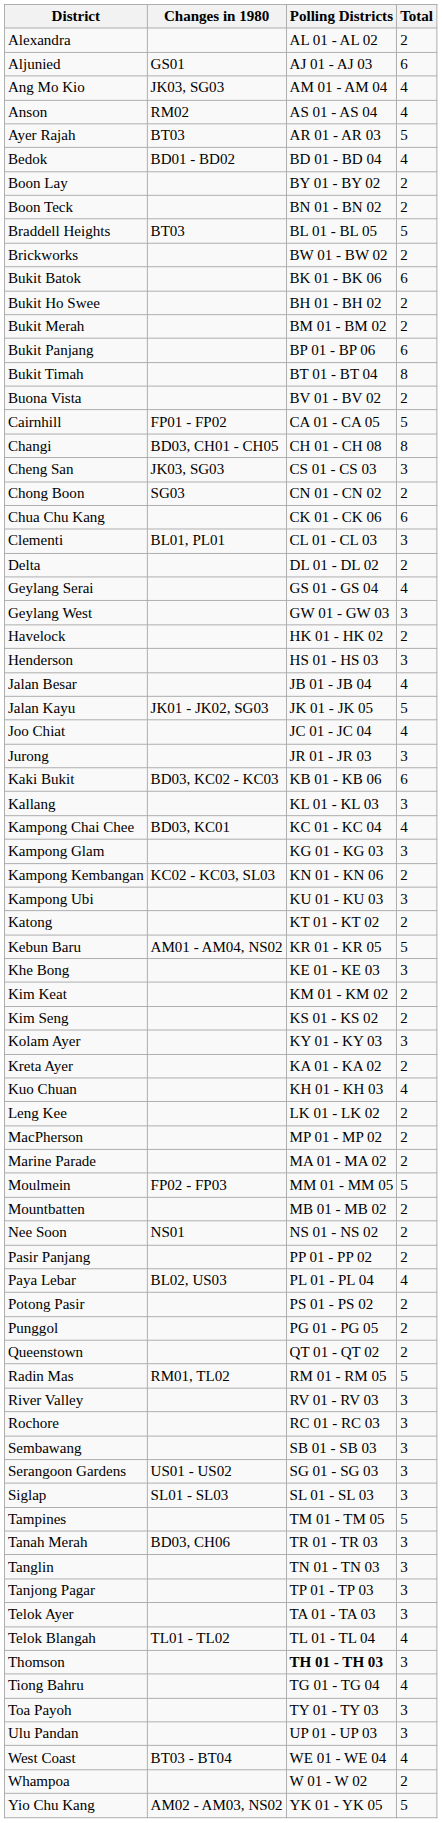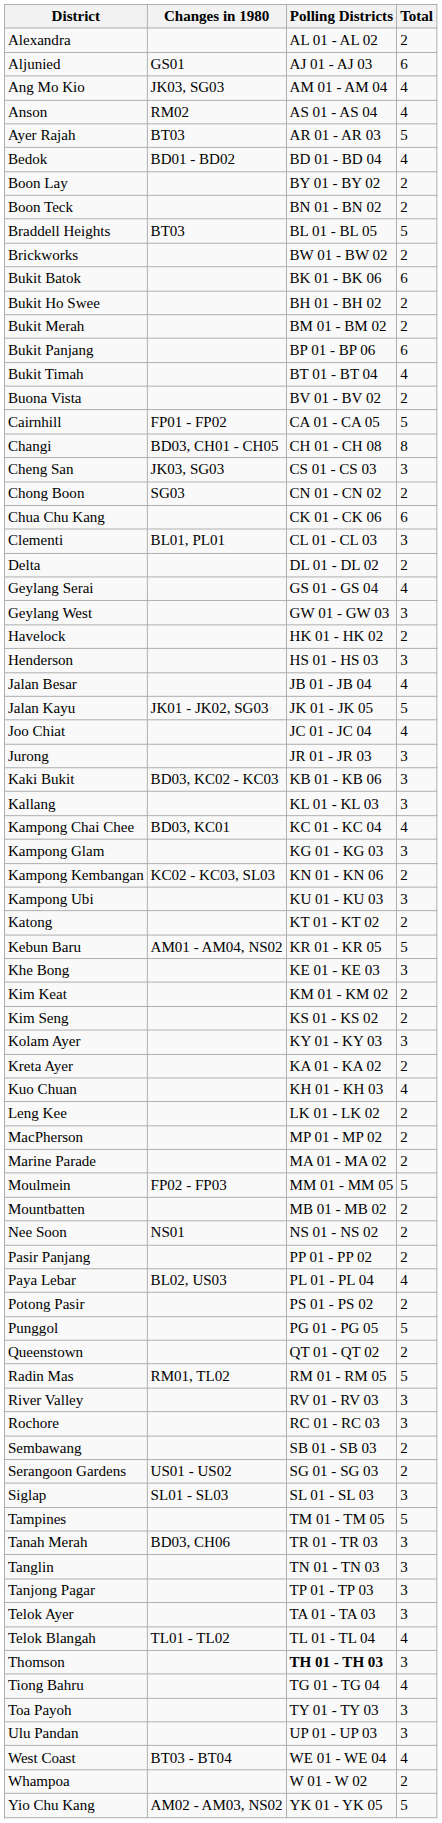Bukit Timah | Total: 8 -> 4
Kaki Bukit | Total: 6 -> 3
Punggol | Total: 2 -> 5
Sembawang | Total: 3 -> 2
Serangoon Gardens | Total: 3 -> 2
